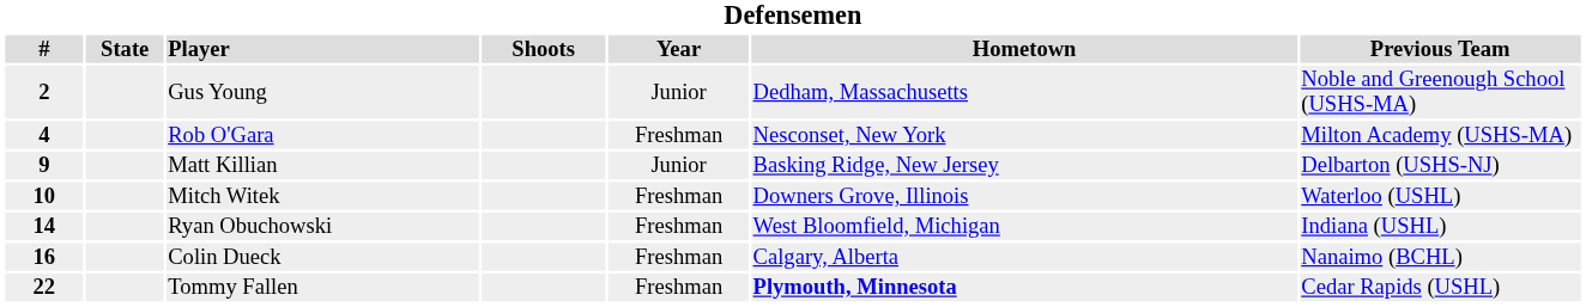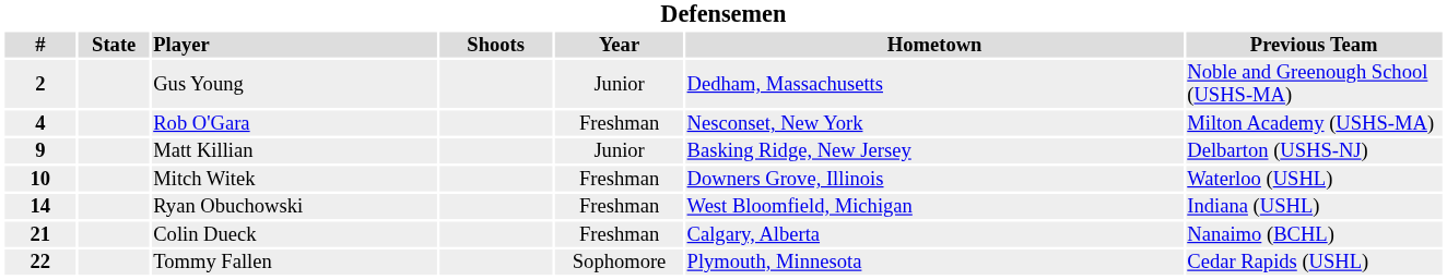Colin Dueck | #: 16 -> 21
Tommy Fallen | Year: Freshman -> Sophomore
Tommy Fallen | Hometown: bold -> normal
